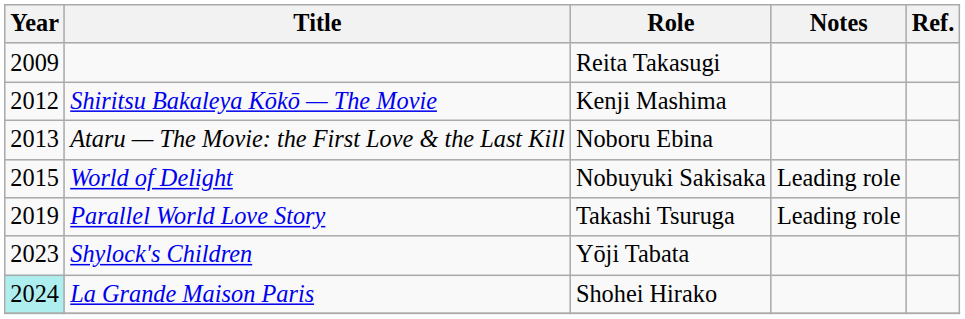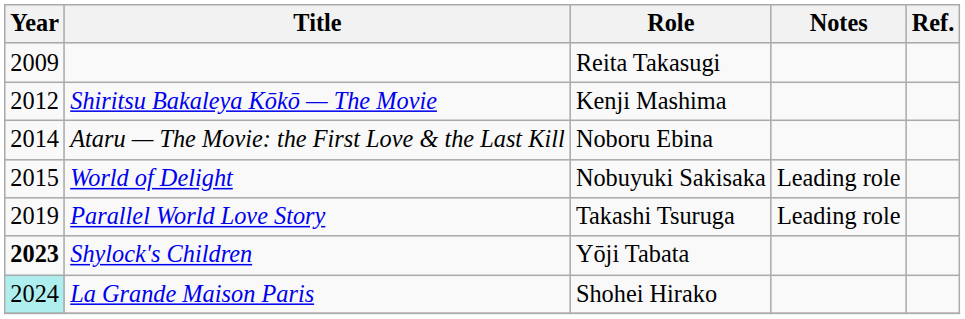Ataru — The Movie: the First Love & the Last Kill | Year: 2013 -> 2014
Shylock's Children | Year: normal -> bold
